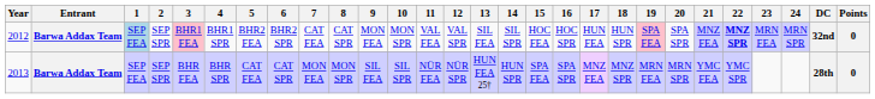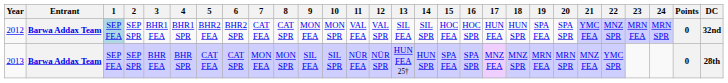columns swapped: DC <-> Points
2012 | 3: pink background -> no background
2012 | 19: pink background -> no background
2012 | 21: MNZ FEA -> YMC FEA
2012 | 22: bold -> normal
2013 | 21: YMC FEA -> MNZ FEA
